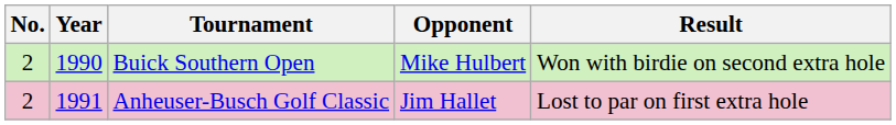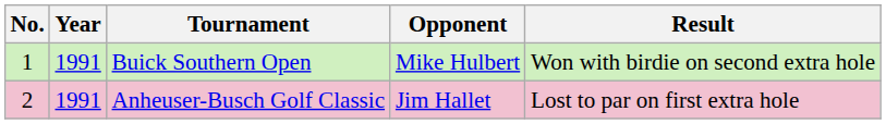Buick Southern Open | No.: 2 -> 1
Buick Southern Open | Year: 1990 -> 1991
